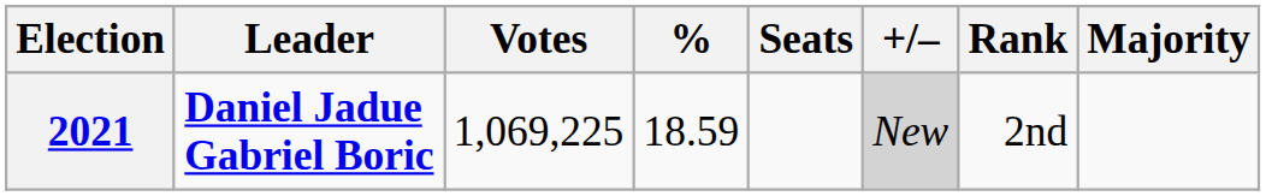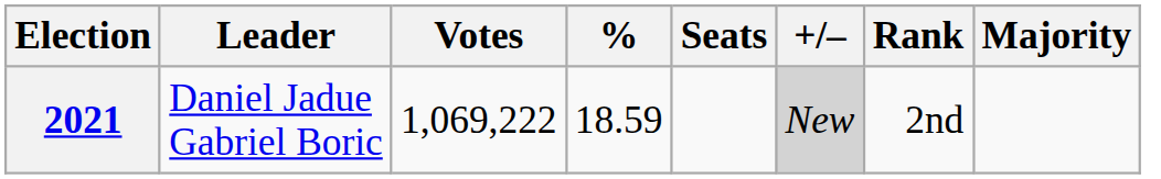2021 | Leader: bold -> normal
2021 | Votes: 1,069,225 -> 1,069,222
